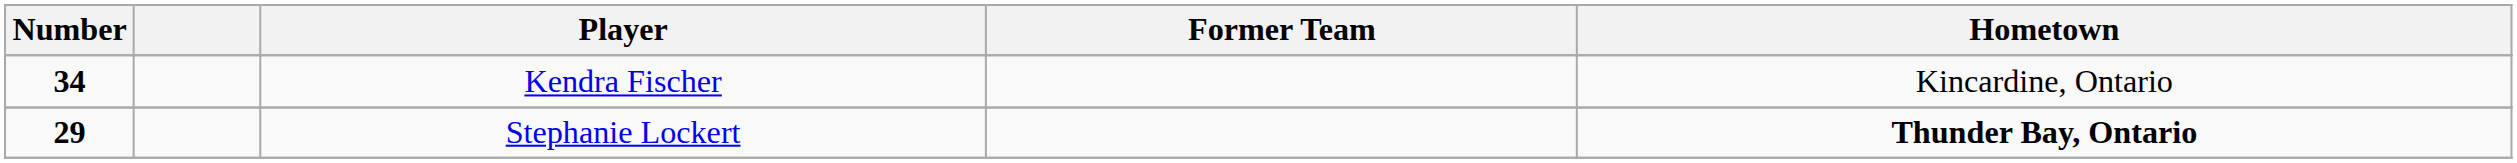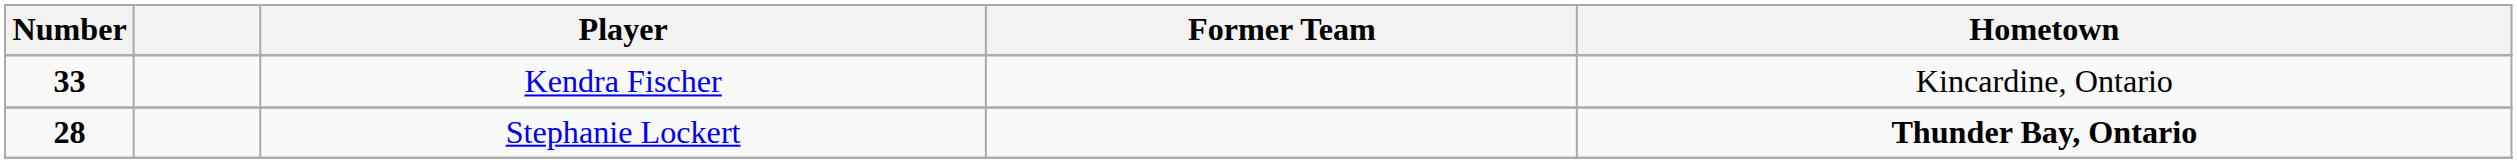Kendra Fischer | Number: 34 -> 33
Stephanie Lockert | Number: 29 -> 28
